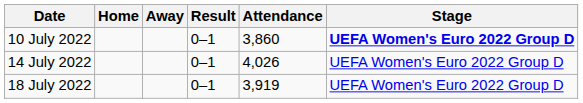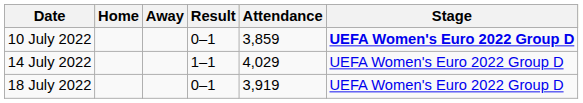10 July 2022 | Attendance: 3,860 -> 3,859
14 July 2022 | Result: 0–1 -> 1–1
14 July 2022 | Attendance: 4,026 -> 4,029
